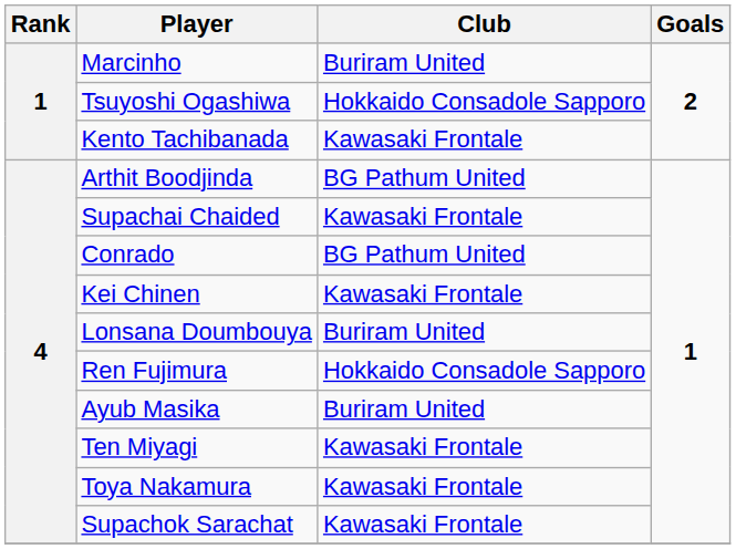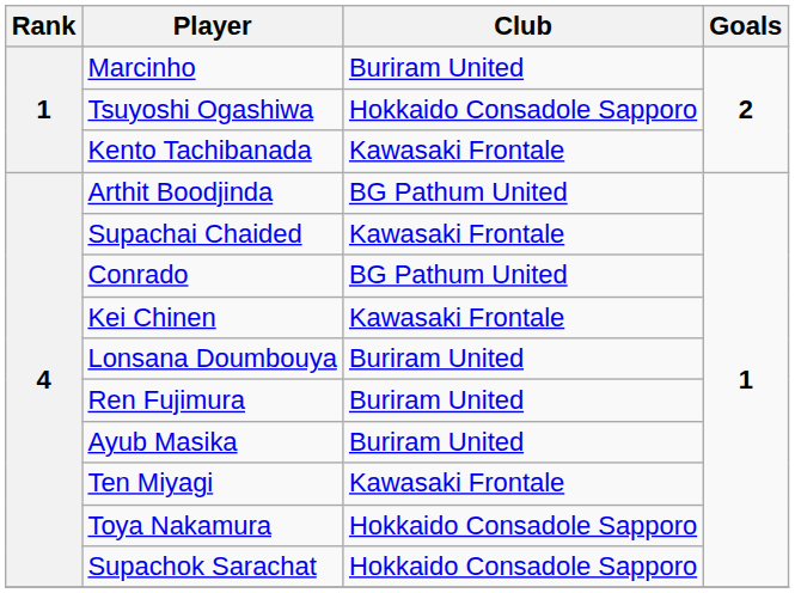Ren Fujimura | Club: Hokkaido Consadole Sapporo -> Buriram United
Toya Nakamura | Club: Kawasaki Frontale -> Hokkaido Consadole Sapporo
Supachok Sarachat | Club: Kawasaki Frontale -> Hokkaido Consadole Sapporo
